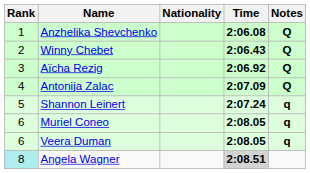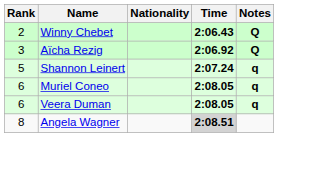- row: 1 | Anzhelika Shevchenko | 2:06.08 | Q
- row: 4 | Antonija Zalac | 2:07.09 | Q
Angela Wagner | Rank: paleturquoise background -> no background
